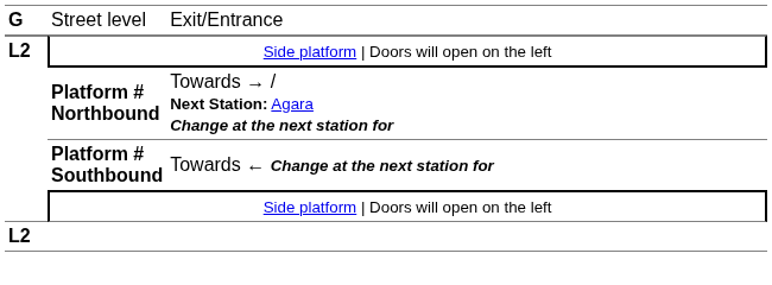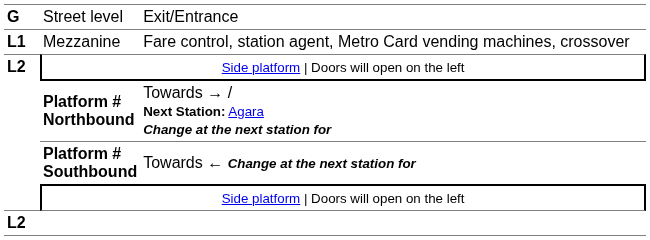+ row: L1 | Mezzanine | Fare control, station agent, Metro Card vending machines, crossover
